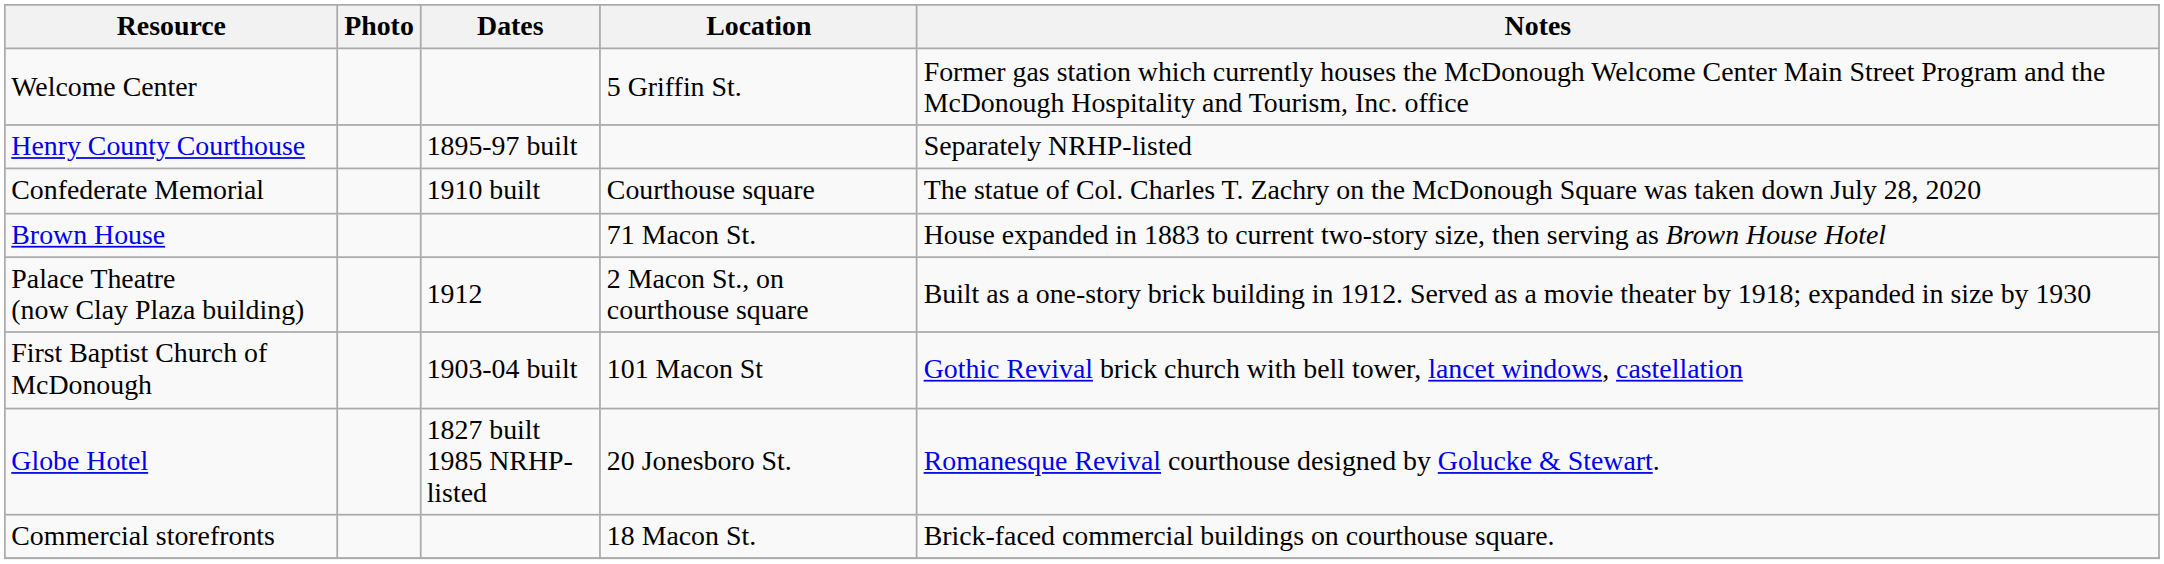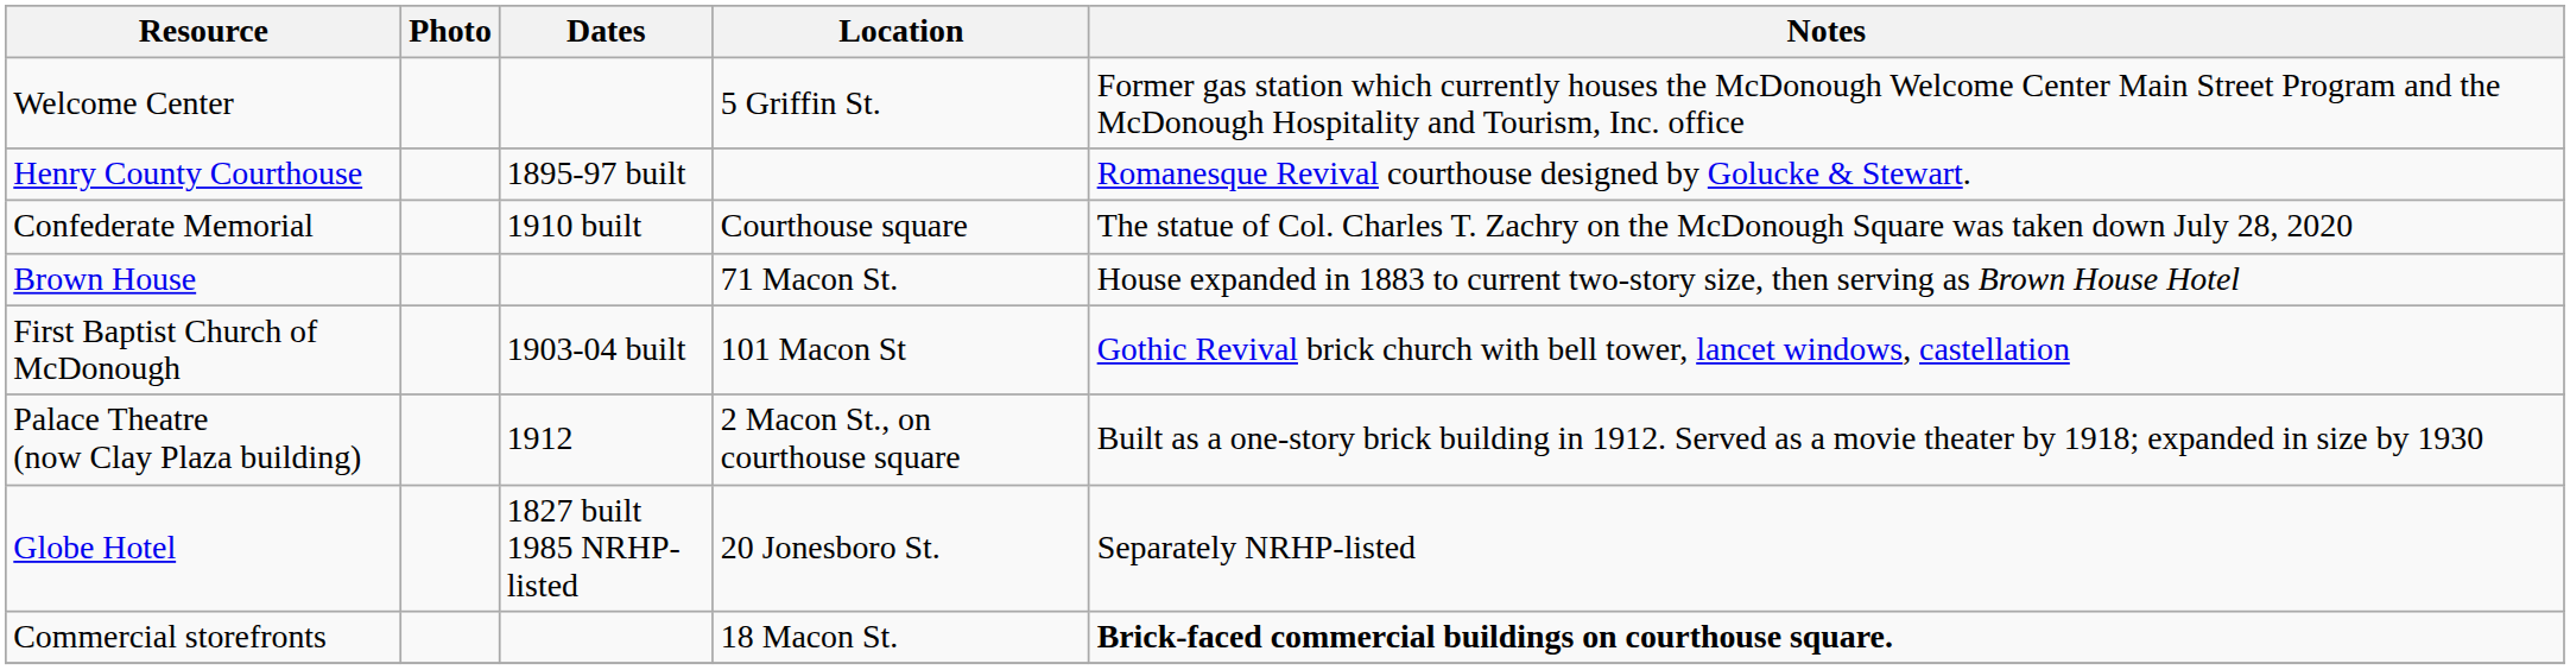Henry County Courthouse | Notes: Separately NRHP-listed -> Romanesque Revival courthouse designed by Golucke & Stewart.
rows swapped: First Baptist Church of McDonough <-> Palace Theatre (now Clay Plaza building)
Globe Hotel | Notes: Romanesque Revival courthouse designed by Golucke & Stewart. -> Separately NRHP-listed
Commercial storefronts | Notes: normal -> bold
